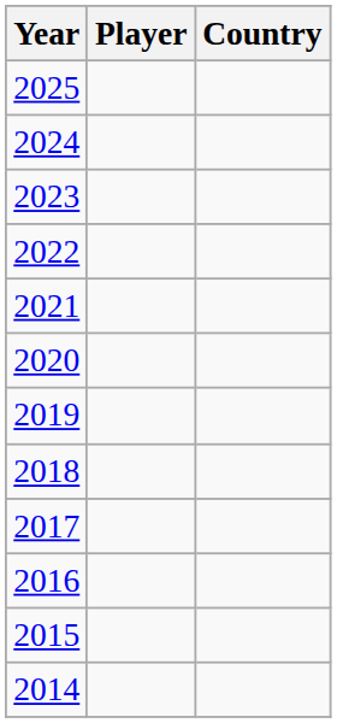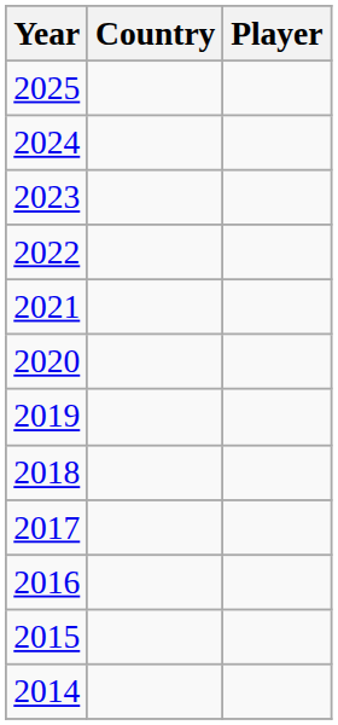columns swapped: Player <-> Country
